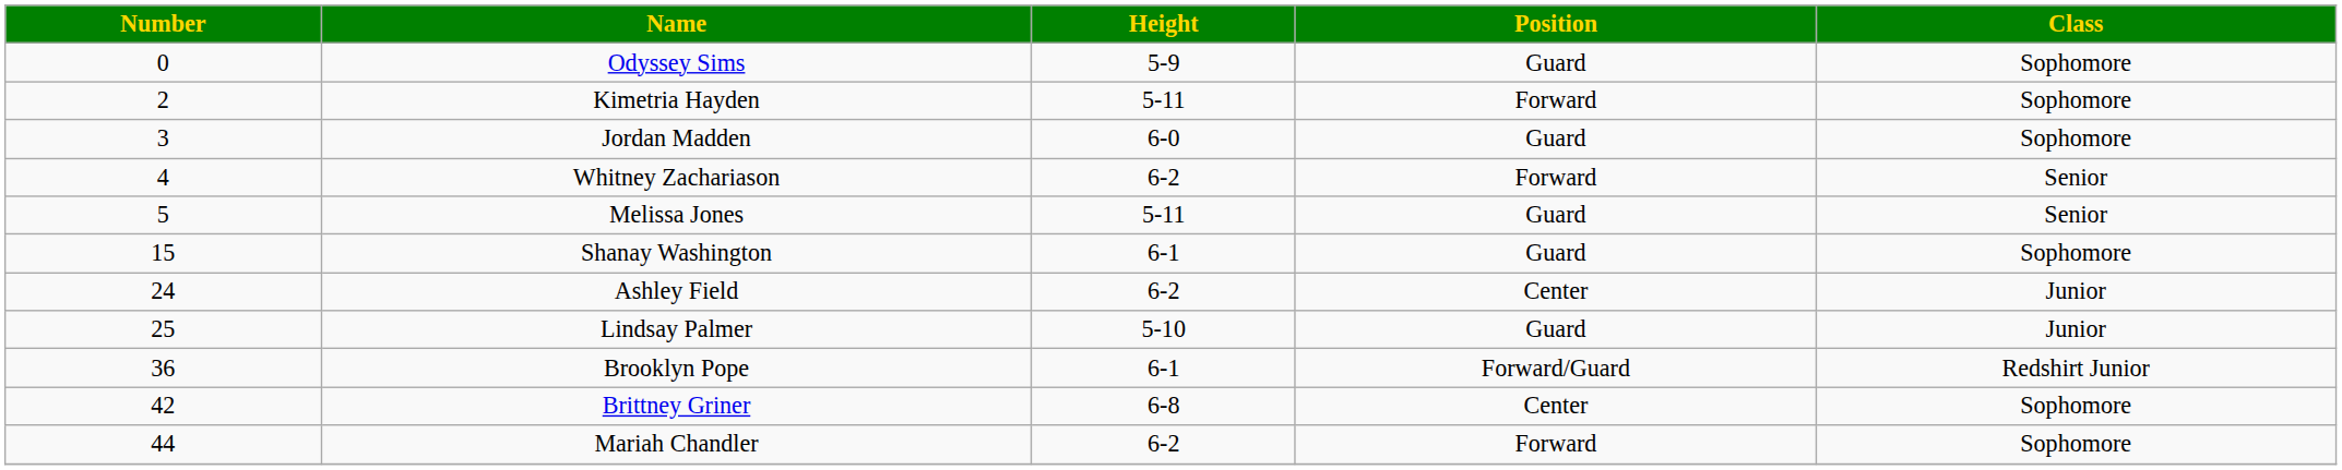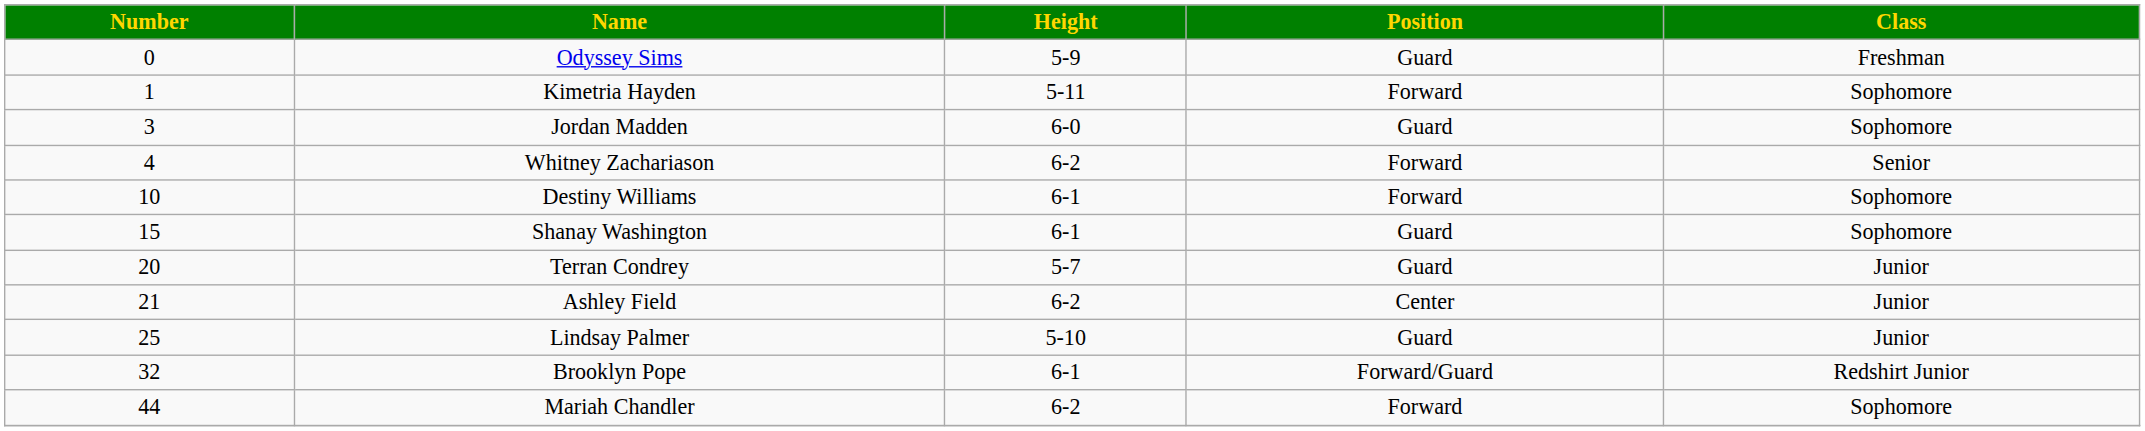Odyssey Sims | Class: Sophomore -> Freshman
Kimetria Hayden | Number: 2 -> 1
- row: 5 | Melissa Jones | 5-11 | Guard | Senior
+ row: 10 | Destiny Williams | 6-1 | Forward | Sophomore
+ row: 20 | Terran Condrey | 5-7 | Guard | Junior
Ashley Field | Number: 24 -> 21
Brooklyn Pope | Number: 36 -> 32
- row: 42 | Brittney Griner | 6-8 | Center | Sophomore
